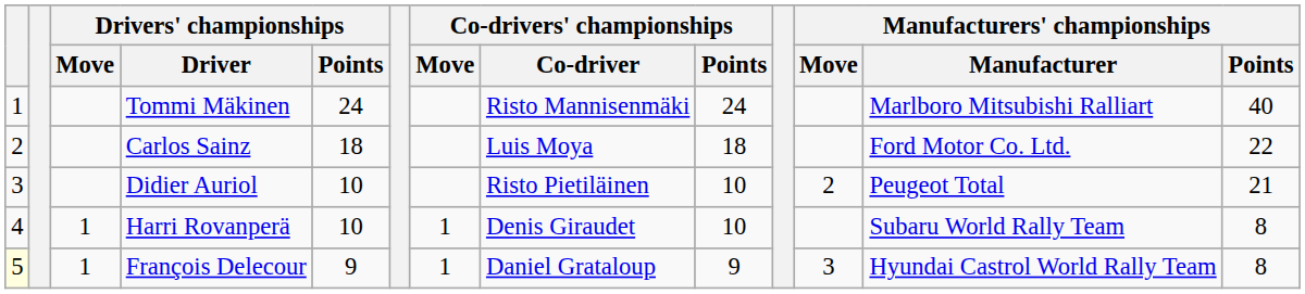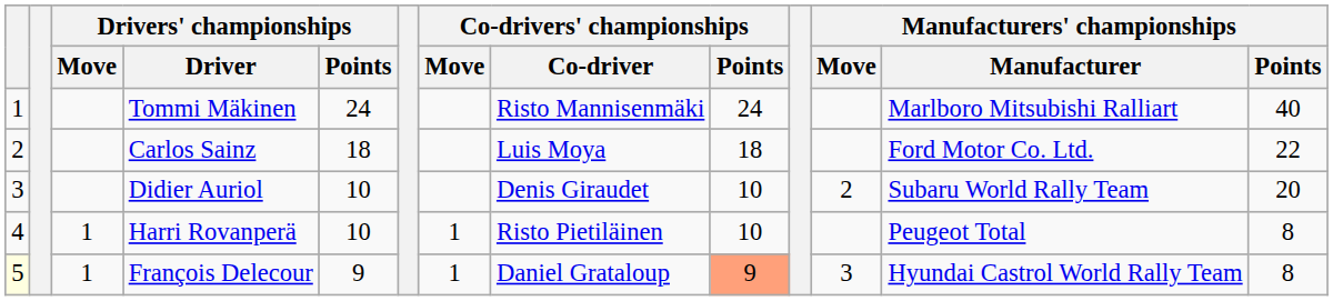Didier Auriol | Co-drivers' championships / Co-driver: Risto Pietiläinen -> Denis Giraudet
Didier Auriol | Manufacturers' championships / Manufacturer: Peugeot Total -> Subaru World Rally Team
Didier Auriol | Manufacturers' championships / Points: 21 -> 20
Harri Rovanperä | Co-drivers' championships / Co-driver: Denis Giraudet -> Risto Pietiläinen
Harri Rovanperä | Manufacturers' championships / Manufacturer: Subaru World Rally Team -> Peugeot Total
François Delecour | Co-drivers' championships / Points: no background -> lightsalmon background
